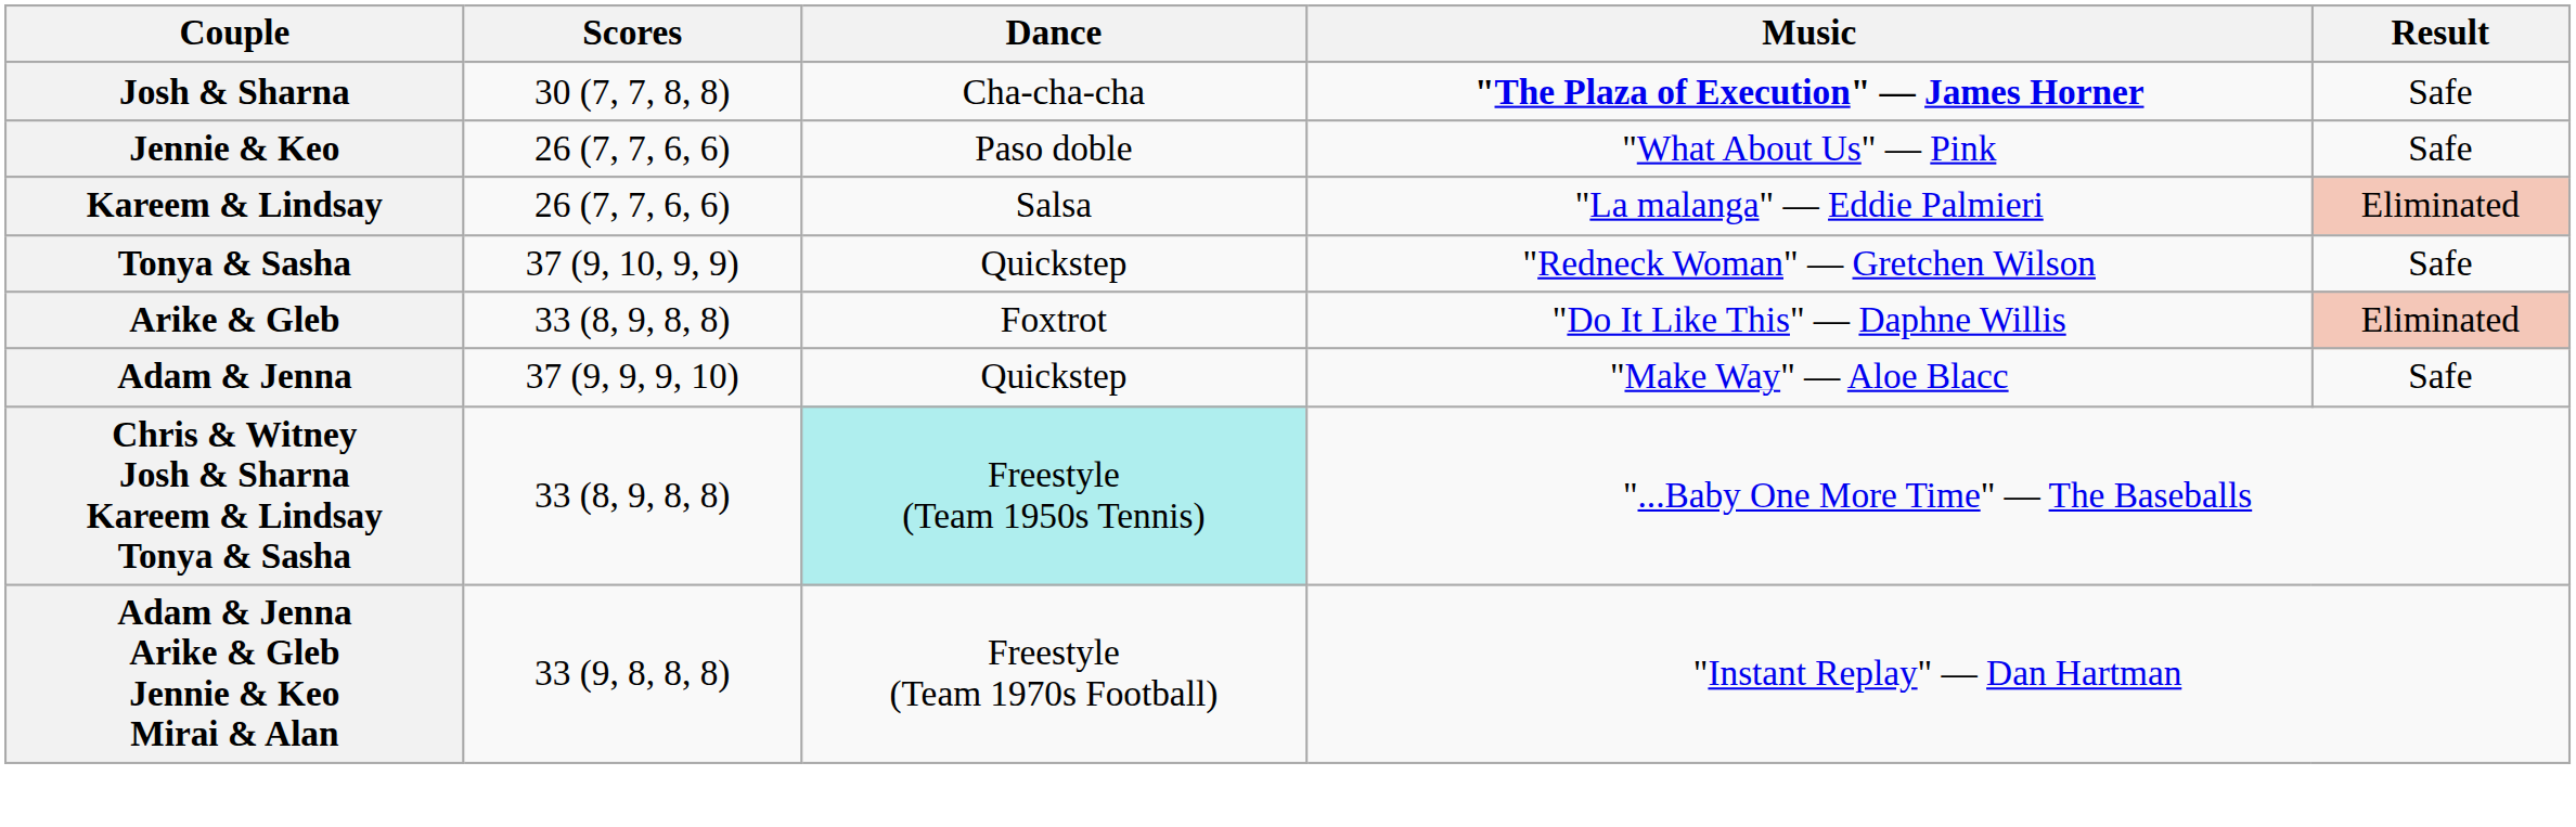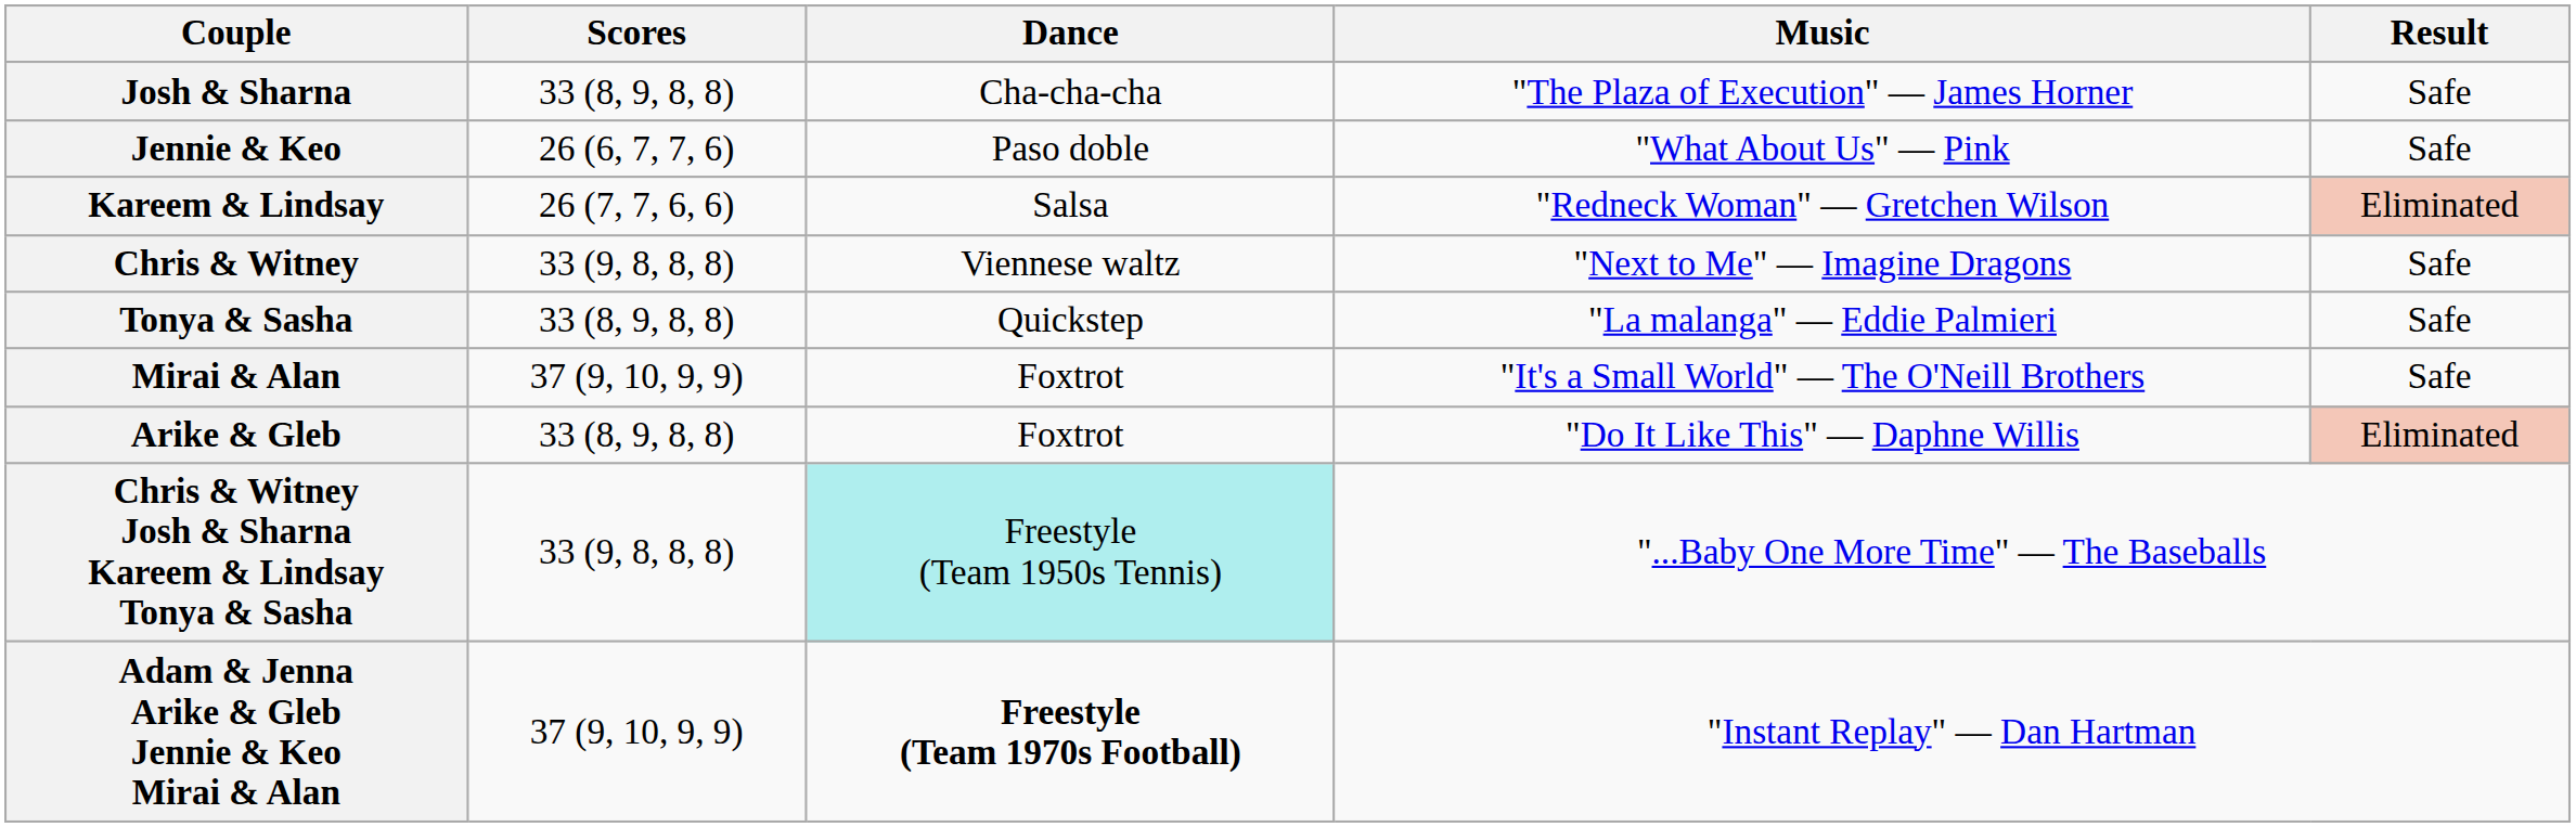Josh & Sharna | Scores: 30 (7, 7, 8, 8) -> 33 (8, 9, 8, 8)
Josh & Sharna | Music: bold -> normal
Jennie & Keo | Scores: 26 (7, 7, 6, 6) -> 26 (6, 7, 7, 6)
Kareem & Lindsay | Music: "La malanga" — Eddie Palmieri -> "Redneck Woman" — Gretchen Wilson
+ row: Chris & Witney | 33 (9, 8, 8, 8) | Viennese waltz | "Next to Me" — Imagine Dragons | Safe
Tonya & Sasha | Scores: 37 (9, 10, 9, 9) -> 33 (8, 9, 8, 8)
Tonya & Sasha | Music: "Redneck Woman" — Gretchen Wilson -> "La malanga" — Eddie Palmieri
+ row: Mirai & Alan | 37 (9, 10, 9, 9) | Foxtrot | "It's a Small World" — The O'Neill Brothers | Safe
- row: Adam & Jenna | 37 (9, 9, 9, 10) | Quickstep | "Make Way" — Aloe Blacc | Safe
Chris & Witney Josh & Sharna Kareem & Lindsay Tonya & Sasha | Scores: 33 (8, 9, 8, 8) -> 33 (9, 8, 8, 8)
Adam & Jenna Arike & Gleb Jennie & Keo Mirai & Alan | Scores: 33 (9, 8, 8, 8) -> 37 (9, 10, 9, 9)
Adam & Jenna Arike & Gleb Jennie & Keo Mirai & Alan | Dance: normal -> bold
